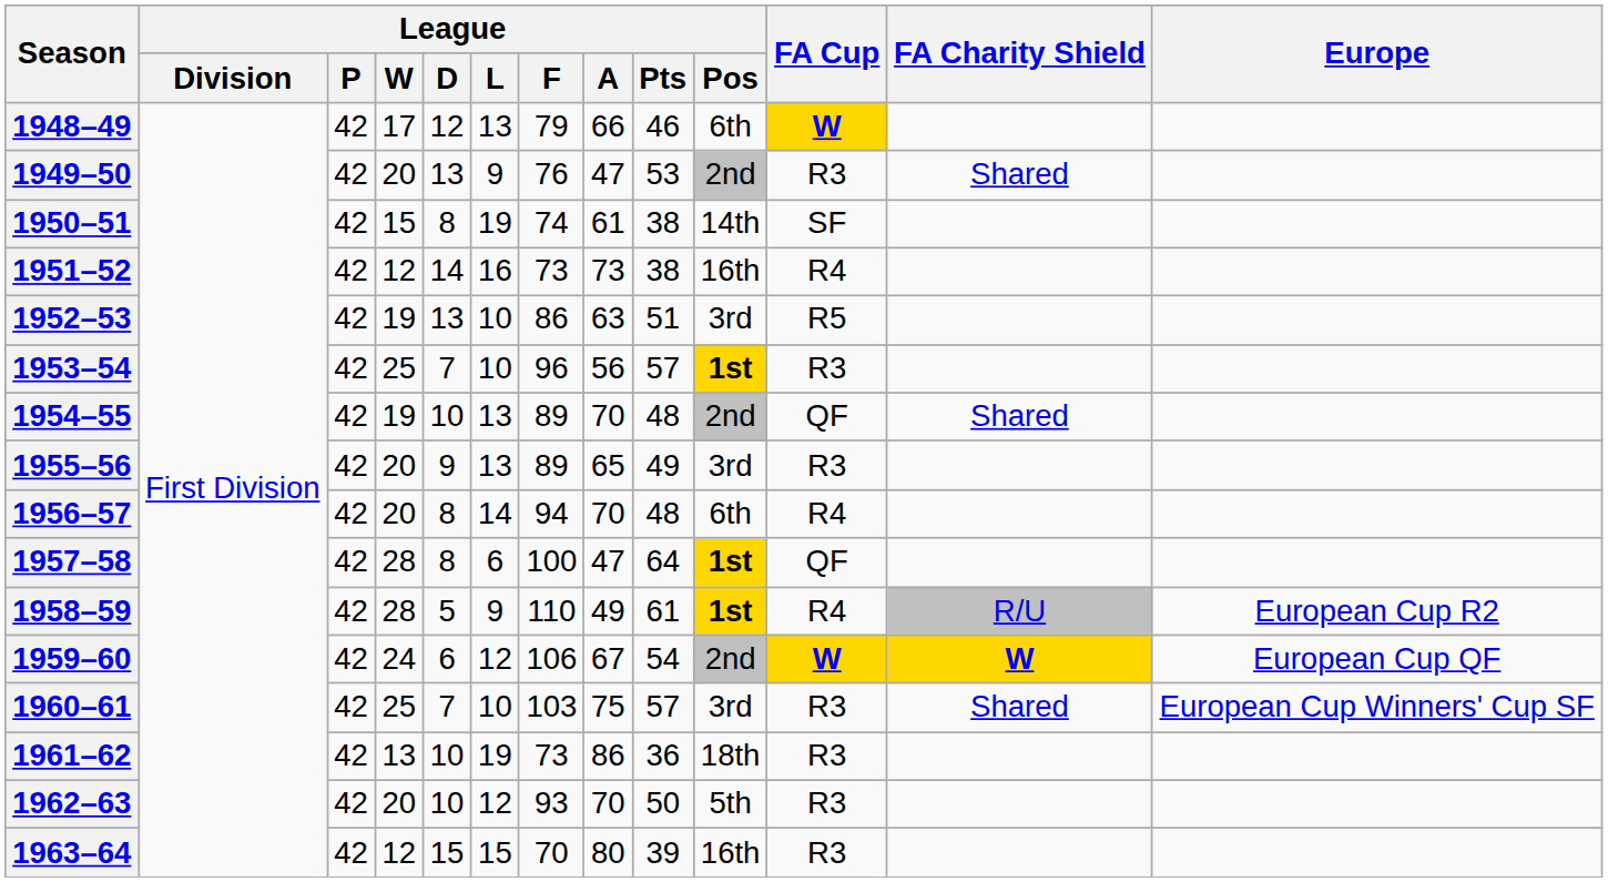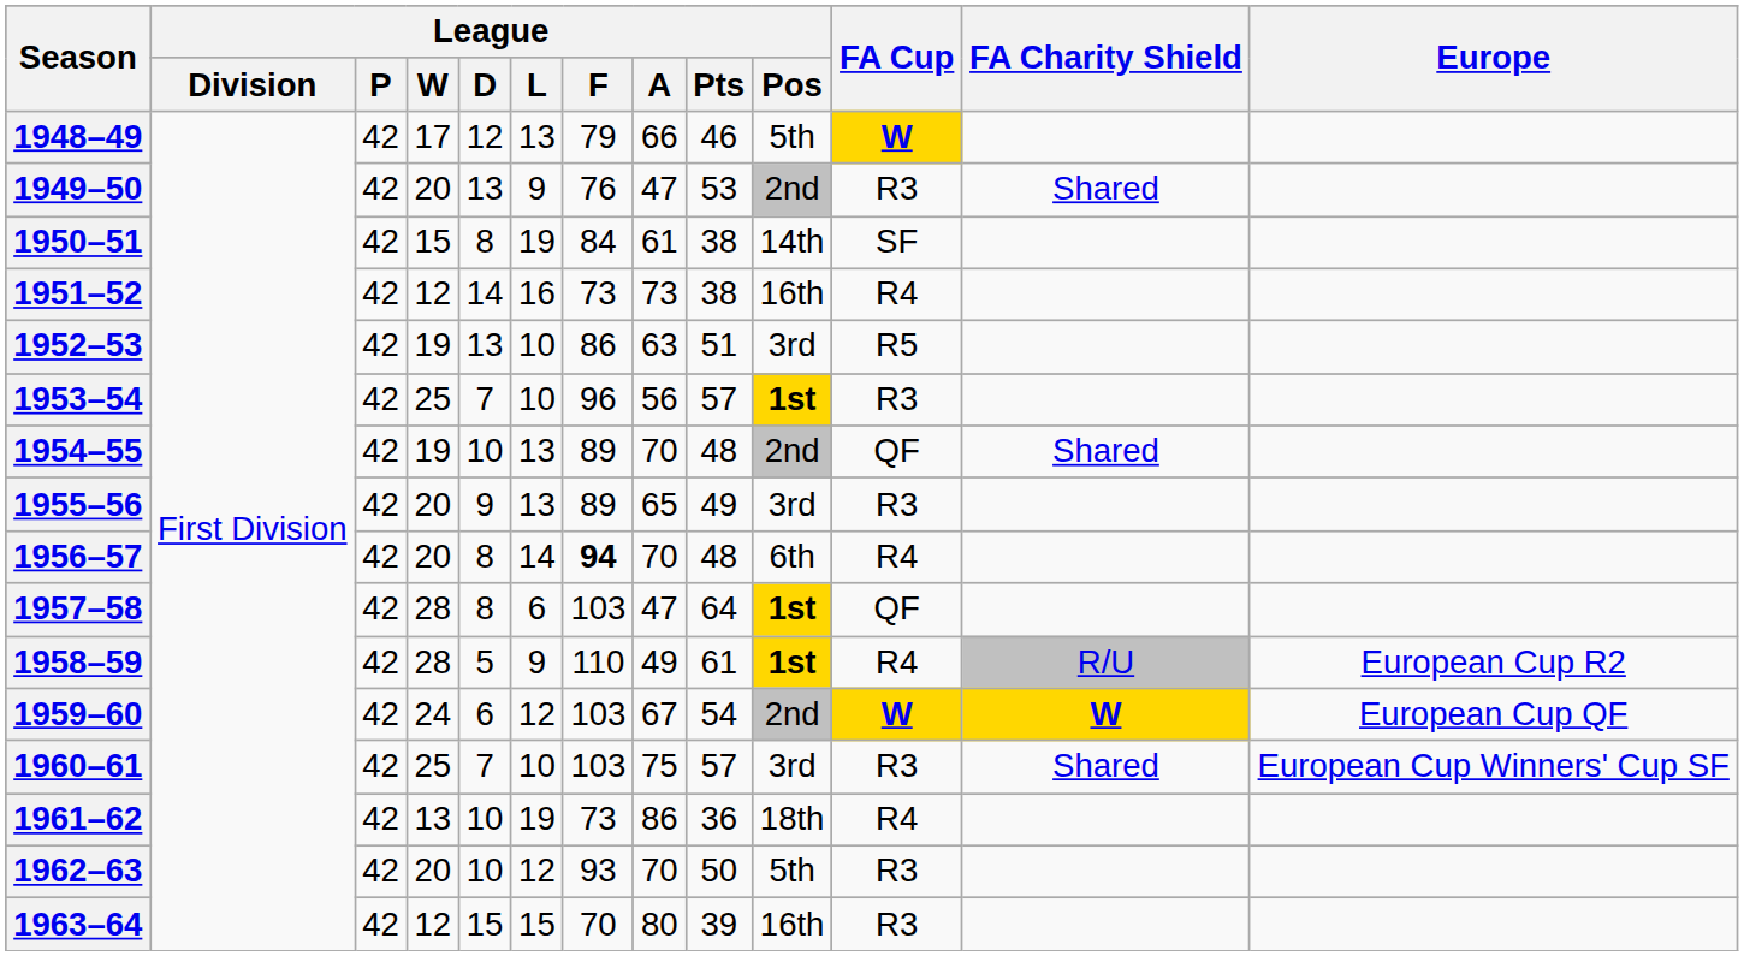1948–49 | League / Pos: 6th -> 5th
1950–51 | League / F: 74 -> 84
1956–57 | League / F: normal -> bold
1957–58 | League / F: 100 -> 103
1959–60 | League / F: 106 -> 103
1961–62 | FA Cup: R3 -> R4
